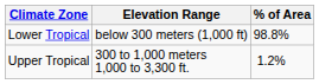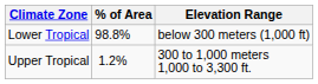columns swapped: Elevation Range <-> % of Area
